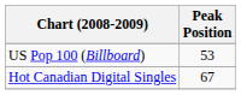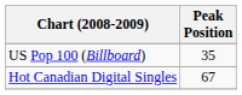US Pop 100 (Billboard) | Peak Position: 53 -> 35
